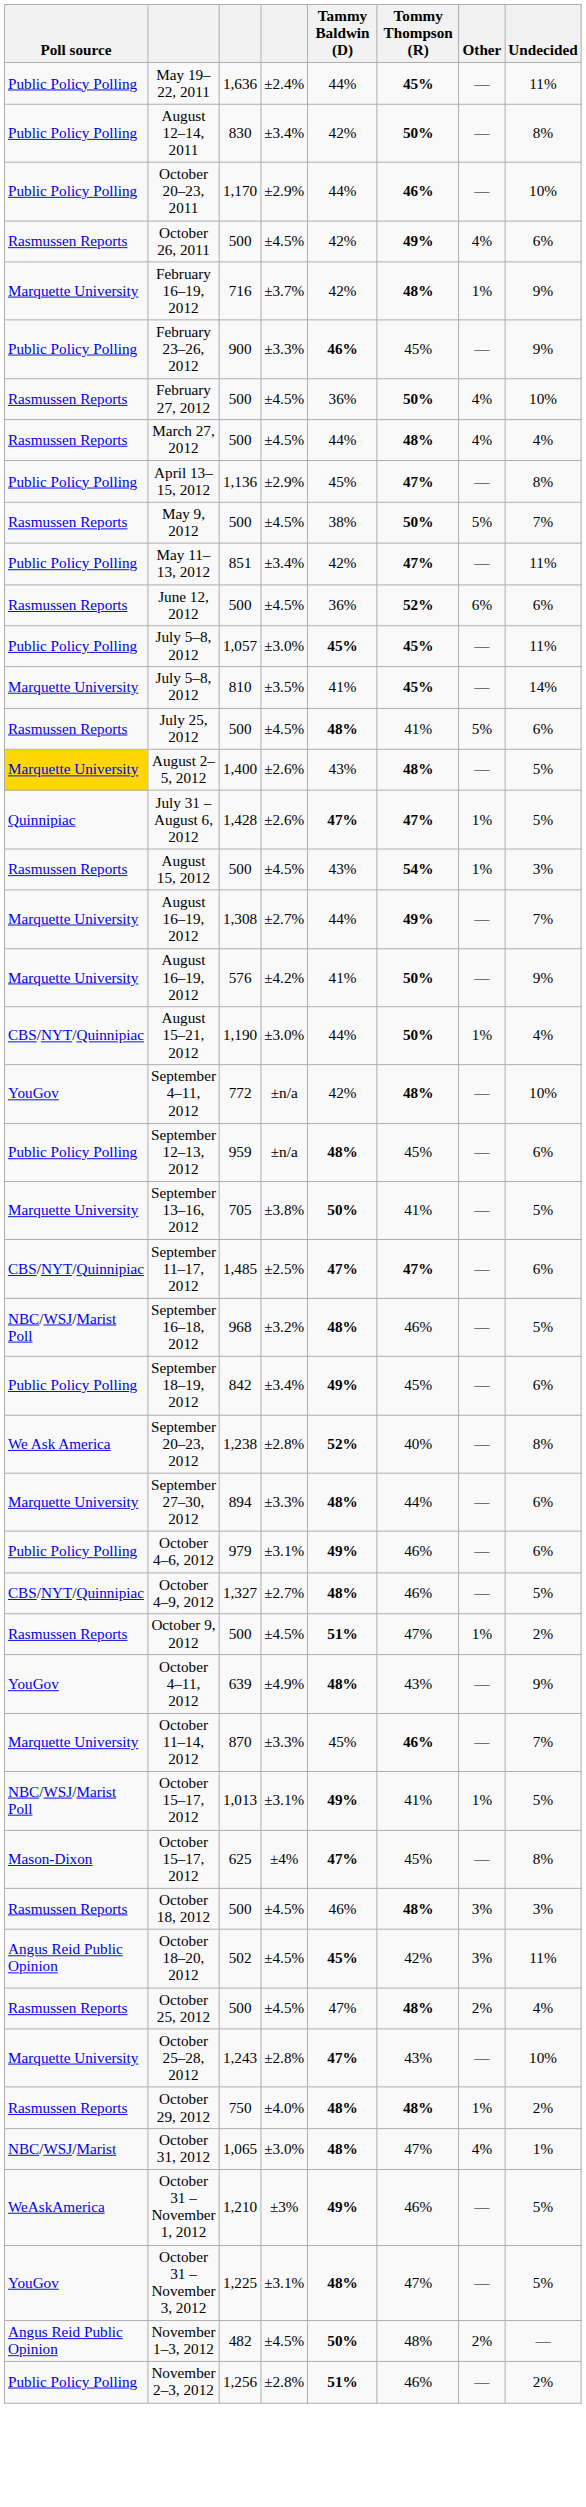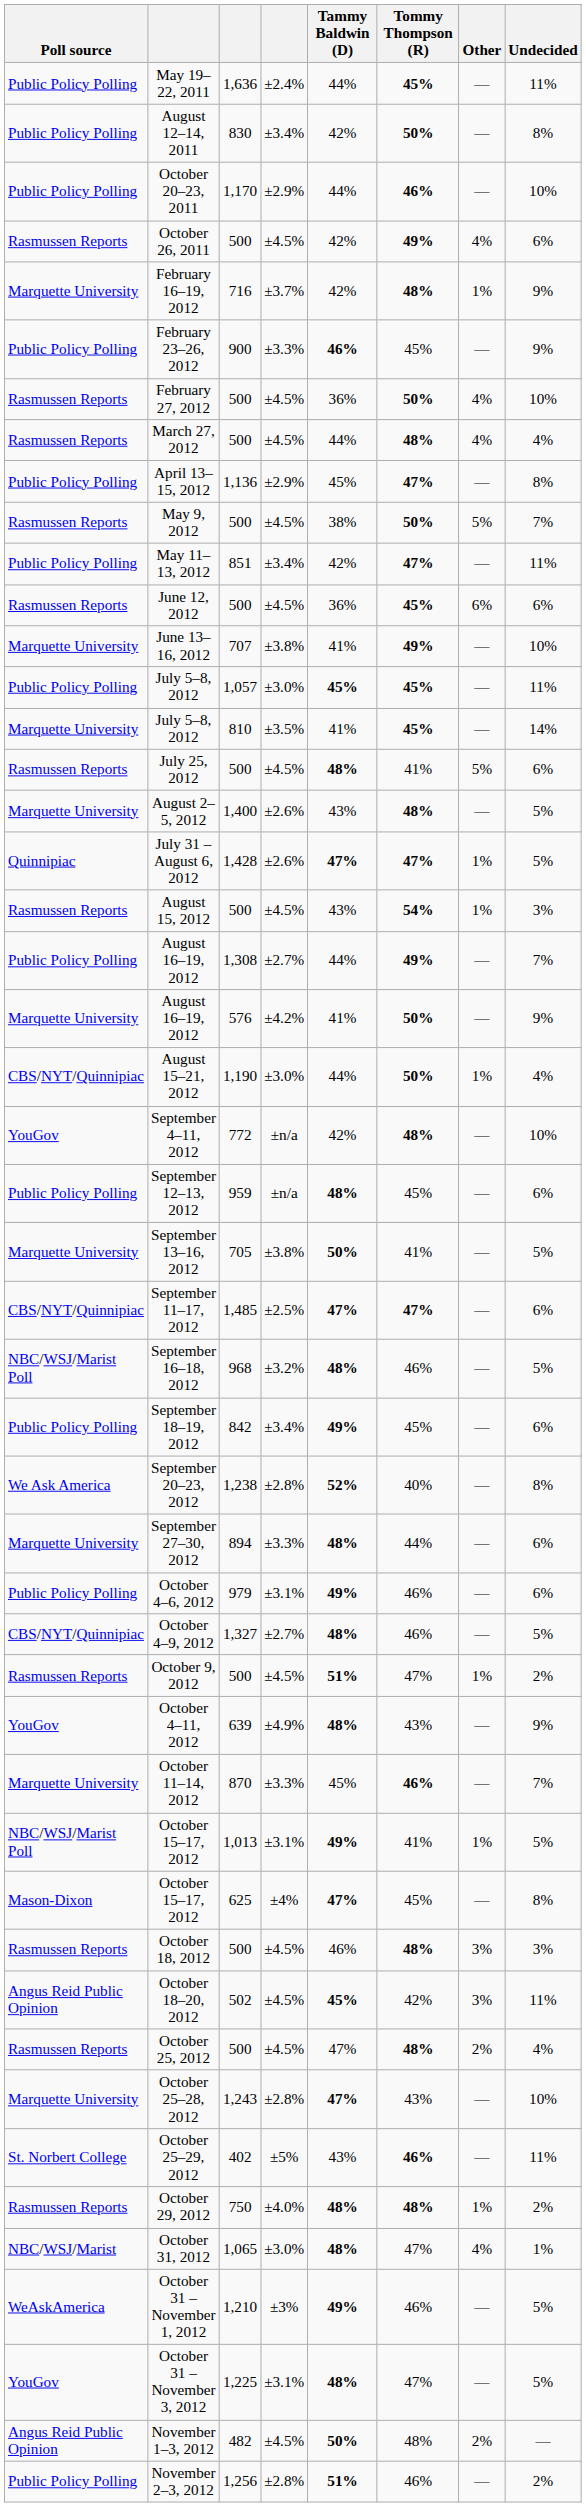June 12, 2012 | Tommy Thompson (R): 52% -> 45%
+ row: Marquette University | June 13–16, 2012 | 707 | ±3.8% | 41% | 49% | — | 10%
August 2–5, 2012 | Poll source: gold background -> no background
August 16–19, 2012 / 1,308 | Poll source: Marquette University -> Public Policy Polling
+ row: St. Norbert College | October 25–29, 2012 | 402 | ±5% | 43% | 46% | — | 11%
